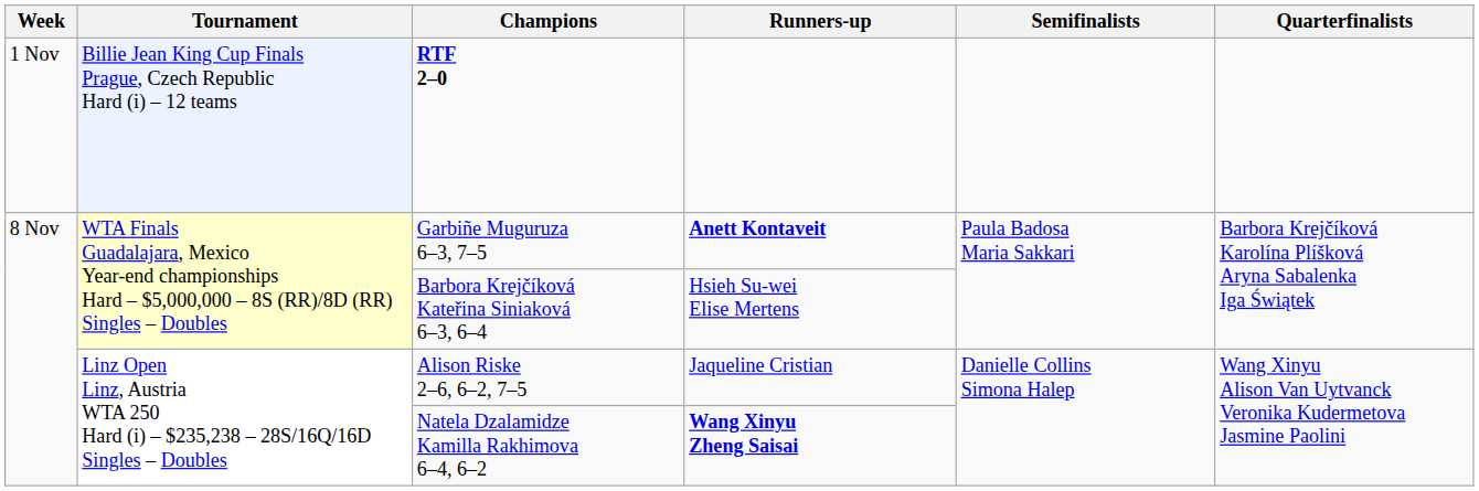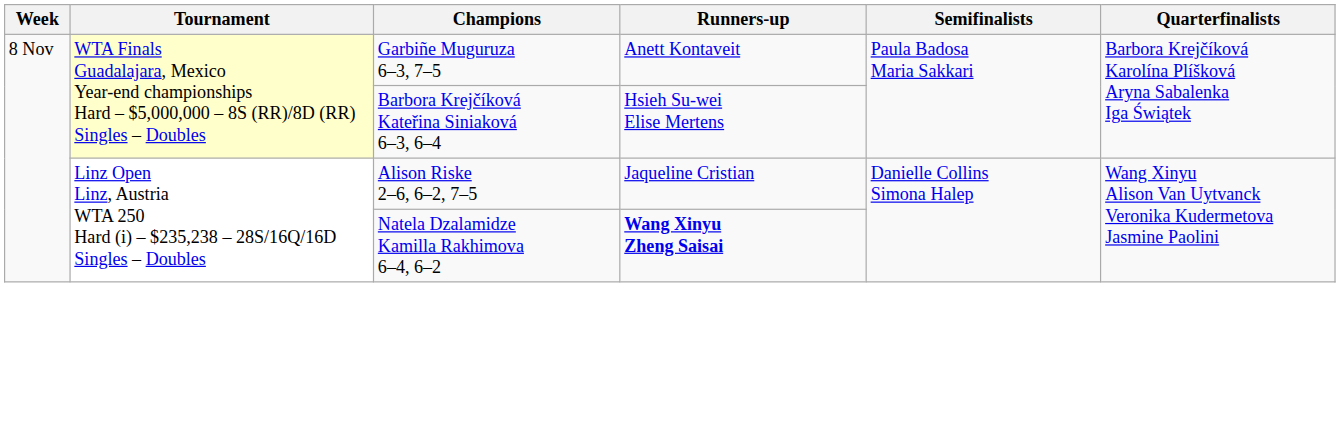- row: 1 Nov | Billie Jean King Cup Finals Prague, Czech Republic Hard (i) – 12 teams | RTF 2–0
Garbiñe Muguruza 6–3, 7–5 | Runners-up: bold -> normal
